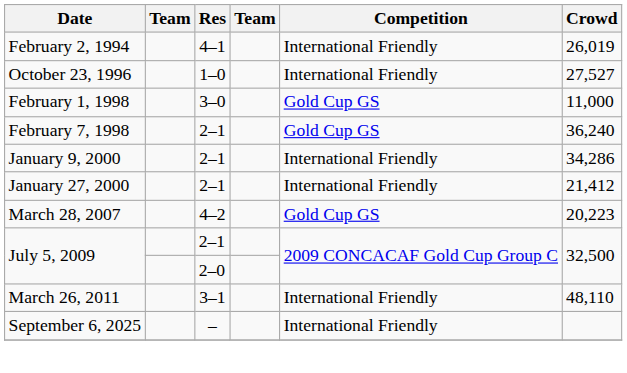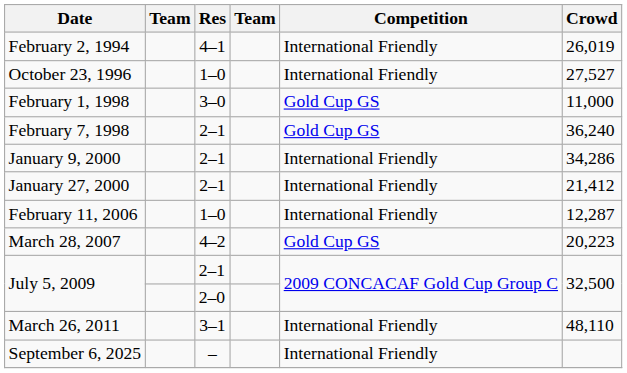+ row: February 11, 2006 | 1–0 | International Friendly | 12,287
